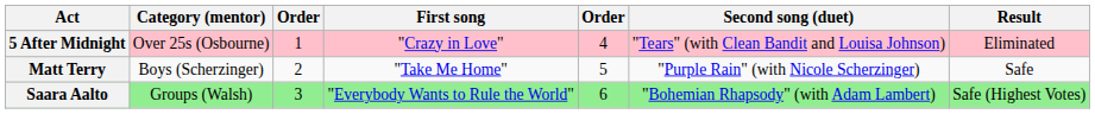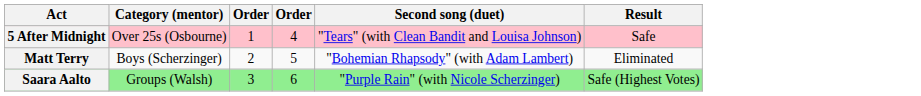- column: First song | "Crazy in Love" | "Take Me Home" | "Everybody Wants to Rule the World"
5 After Midnight | Result: Eliminated -> Safe
Matt Terry | Second song (duet): "Purple Rain" (with Nicole Scherzinger) -> "Bohemian Rhapsody" (with Adam Lambert)
Matt Terry | Result: Safe -> Eliminated
Saara Aalto | Second song (duet): "Bohemian Rhapsody" (with Adam Lambert) -> "Purple Rain" (with Nicole Scherzinger)
